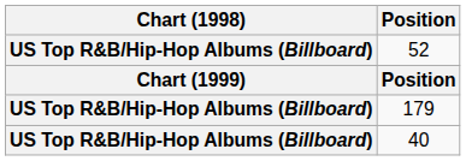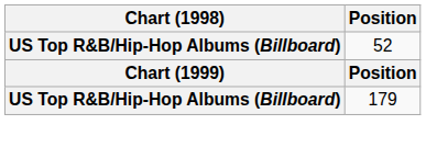- row: US Top R&B/Hip-Hop Albums (Billboard) | 40
